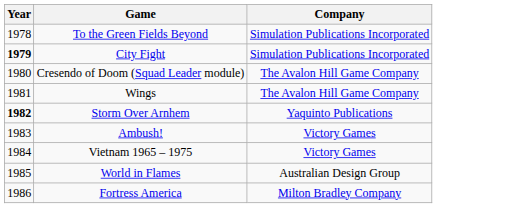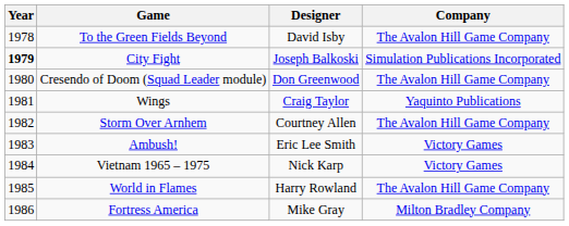+ column: Designer | David Isby | Joseph Balkoski | Don Greenwood | Craig Taylor | Courtney Allen | Eric Lee Smith | Nick Karp | Harry Rowland | Mike Gray
To the Green Fields Beyond | Company: Simulation Publications Incorporated -> The Avalon Hill Game Company
Wings | Company: The Avalon Hill Game Company -> Yaquinto Publications
Storm Over Arnhem | Year: bold -> normal
Storm Over Arnhem | Company: Yaquinto Publications -> The Avalon Hill Game Company
World in Flames | Company: Australian Design Group -> The Avalon Hill Game Company
